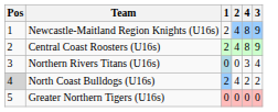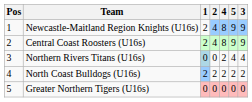+ column: 5 | 9 | 9 | 4 | 2 | 0
Northern Rivers Titans (U16s) | 4: 3 -> 2
North Coast Bulldogs (U16s) | Pos: lightgrey background -> no background
North Coast Bulldogs (U16s) | 2: 4 -> 2
